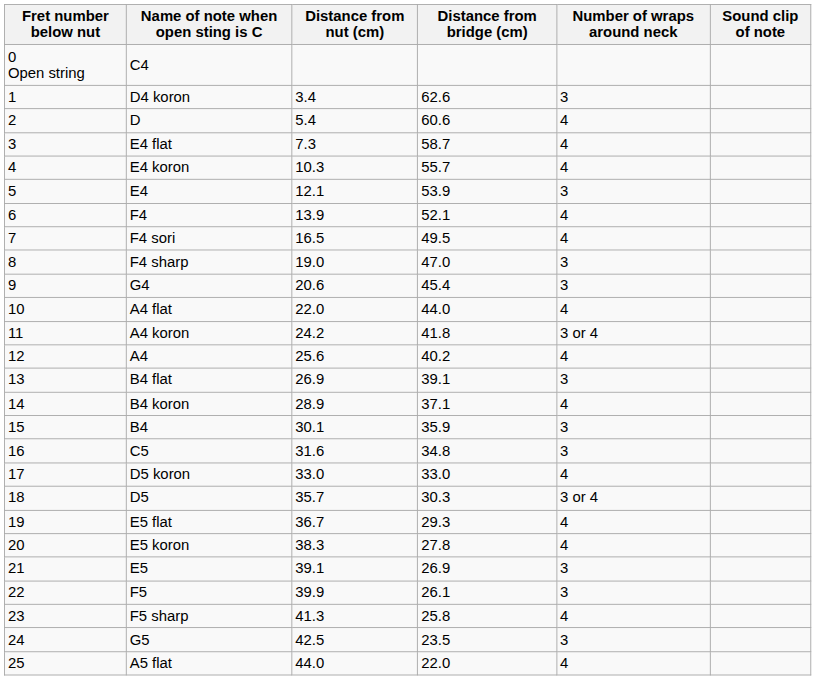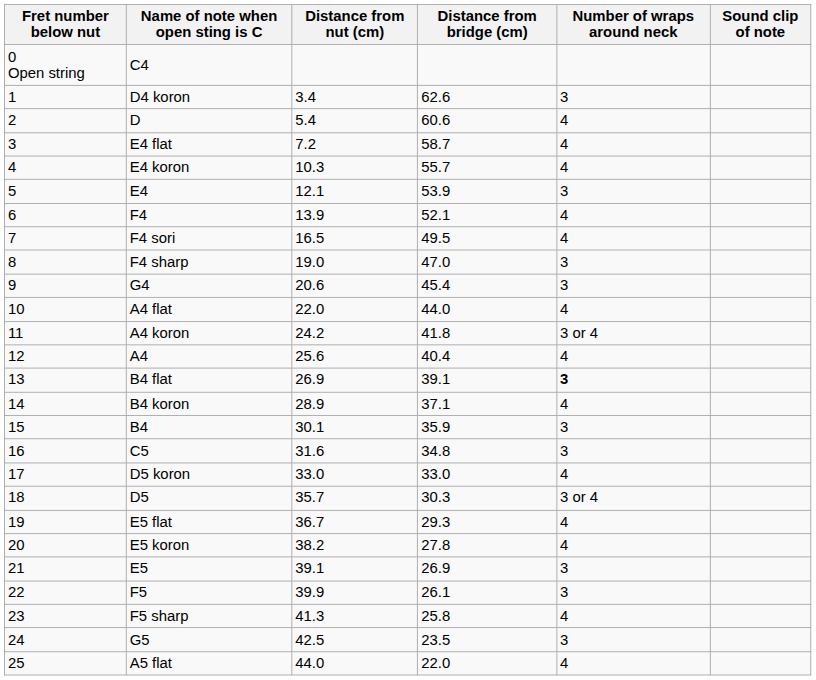E4 flat | Distance from nut (cm): 7.3 -> 7.2
A4 | Distance from bridge (cm): 40.2 -> 40.4
B4 flat | Number of wraps around neck: normal -> bold
E5 koron | Distance from nut (cm): 38.3 -> 38.2
